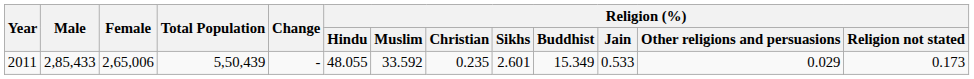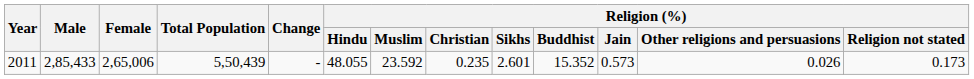2011 | Religion (%) / Muslim: 33.592 -> 23.592
2011 | Religion (%) / Buddhist: 15.349 -> 15.352
2011 | Religion (%) / Jain: 0.533 -> 0.573
2011 | Religion (%) / Other religions and persuasions: 0.029 -> 0.026
